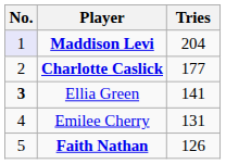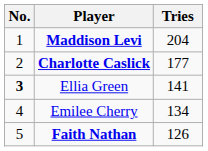Maddison Levi | No.: lavender background -> no background
Emilee Cherry | Tries: 131 -> 134
